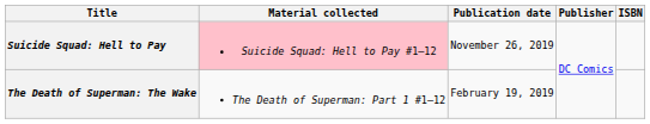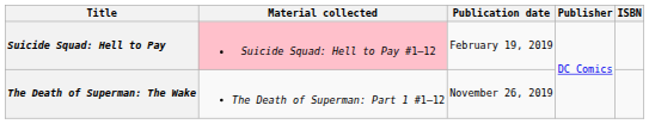Suicide Squad: Hell to Pay | Publication date: November 26, 2019 -> February 19, 2019
The Death of Superman: The Wake | Publication date: February 19, 2019 -> November 26, 2019
